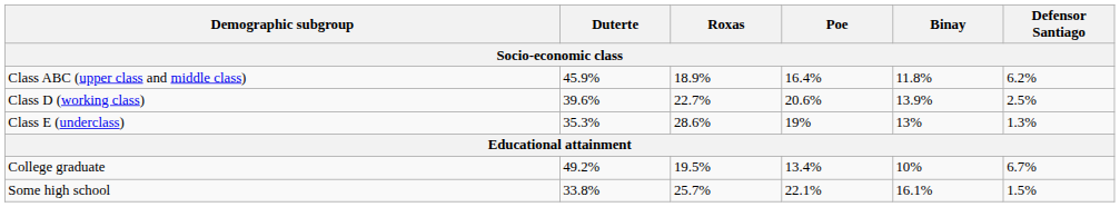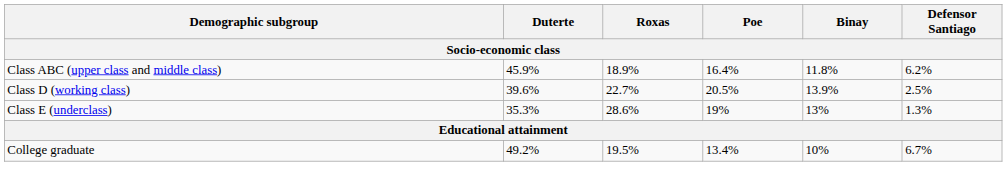Class D (working class) | Poe: 20.6% -> 20.5%
- row: Some high school | 33.8% | 25.7% | 22.1% | 16.1% | 1.5%
